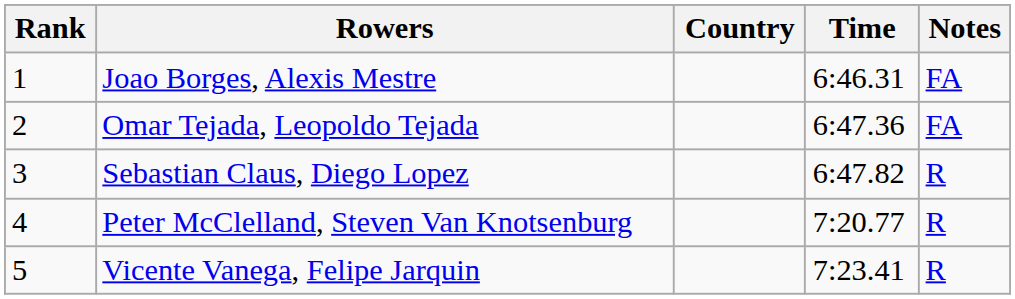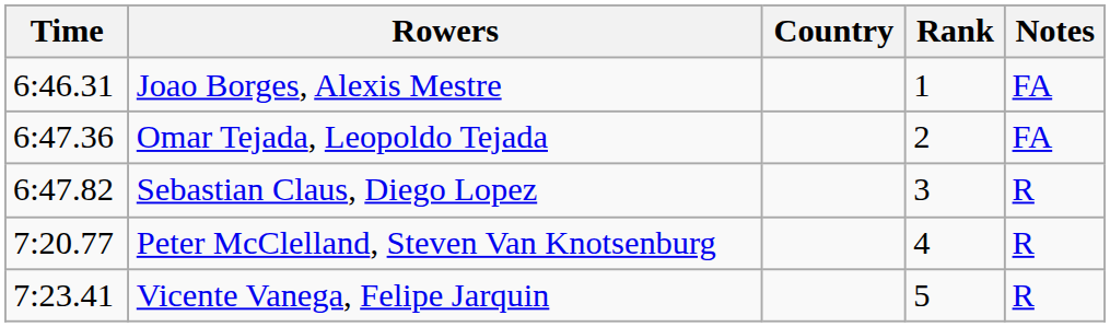columns swapped: Rank <-> Time
